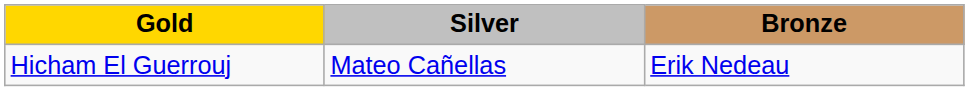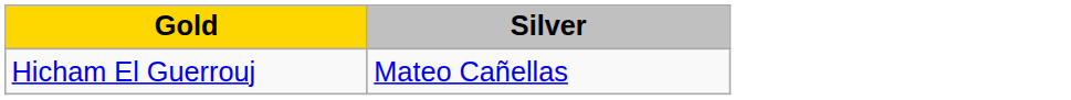- column: Bronze | Erik Nedeau
